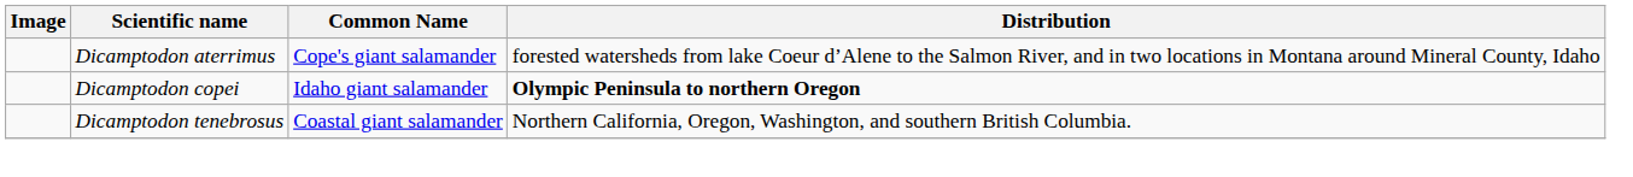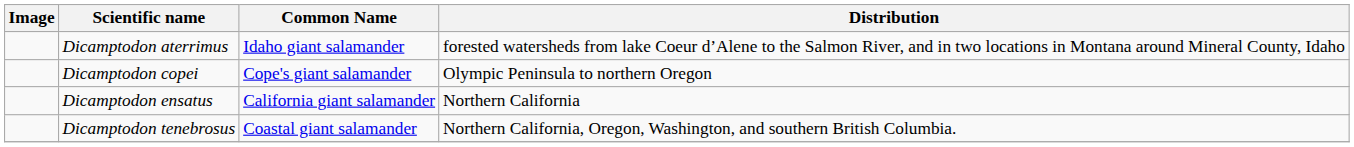Dicamptodon aterrimus | Common Name: Cope's giant salamander -> Idaho giant salamander
Dicamptodon copei | Common Name: Idaho giant salamander -> Cope's giant salamander
Dicamptodon copei | Distribution: bold -> normal
+ row: Dicamptodon ensatus | California giant salamander | Northern California
